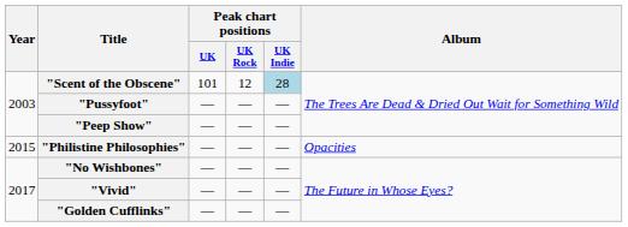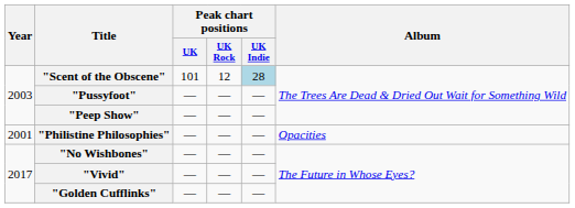"Philistine Philosophies" | Year: 2015 -> 2001
